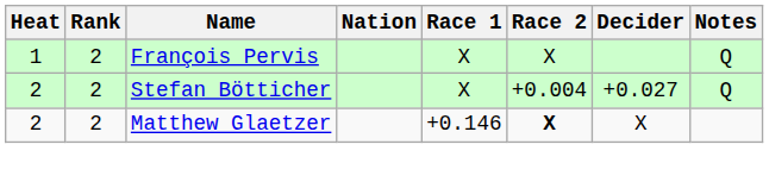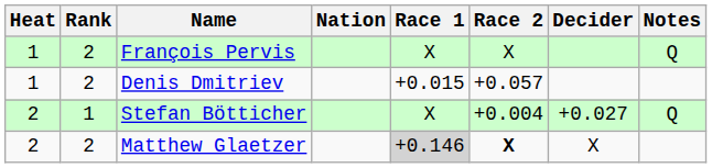+ row: 1 | 2 | Denis Dmitriev | +0.015 | +0.057
Stefan Bötticher | Rank: 2 -> 1
Matthew Glaetzer | Race 1: no background -> lightgrey background
